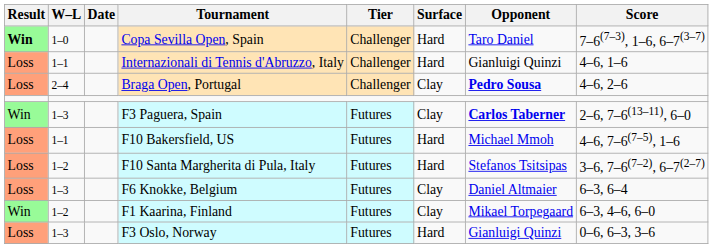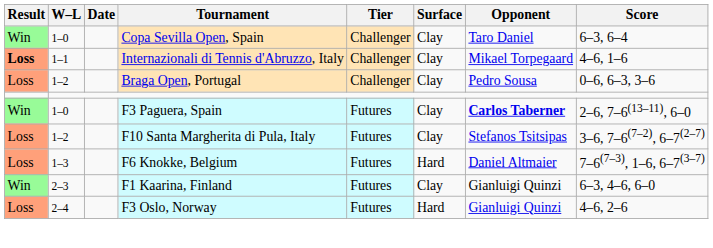Copa Sevilla Open, Spain | Result: bold -> normal
Copa Sevilla Open, Spain | Surface: Hard -> Clay
Copa Sevilla Open, Spain | Score: 7–6(7–3), 1–6, 6–7(3–7) -> 6–3, 6–4
Internazionali di Tennis d'Abruzzo, Italy | Result: normal -> bold
Internazionali di Tennis d'Abruzzo, Italy | Surface: Hard -> Clay
Internazionali di Tennis d'Abruzzo, Italy | Opponent: Gianluigi Quinzi -> Mikael Torpegaard
Braga Open, Portugal | W–L: 2–4 -> 1–2
Braga Open, Portugal | Opponent: bold -> normal
Braga Open, Portugal | Score: 4–6, 2–6 -> 0–6, 6–3, 3–6
F3 Paguera, Spain | W–L: 1–3 -> 1–0
- row: Loss | 1–1 | F10 Bakersfield, US | Futures | Hard | Michael Mmoh | 4–6, 7–6(7–5), 1–6
F10 Santa Margherita di Pula, Italy | Surface: Hard -> Clay
F6 Knokke, Belgium | Surface: Clay -> Hard
F6 Knokke, Belgium | Score: 6–3, 6–4 -> 7–6(7–3), 1–6, 6–7(3–7)
F1 Kaarina, Finland | W–L: 1–2 -> 2–3
F1 Kaarina, Finland | Opponent: Mikael Torpegaard -> Gianluigi Quinzi
F3 Oslo, Norway | W–L: 1–3 -> 2–4
F3 Oslo, Norway | Score: 0–6, 6–3, 3–6 -> 4–6, 2–6
